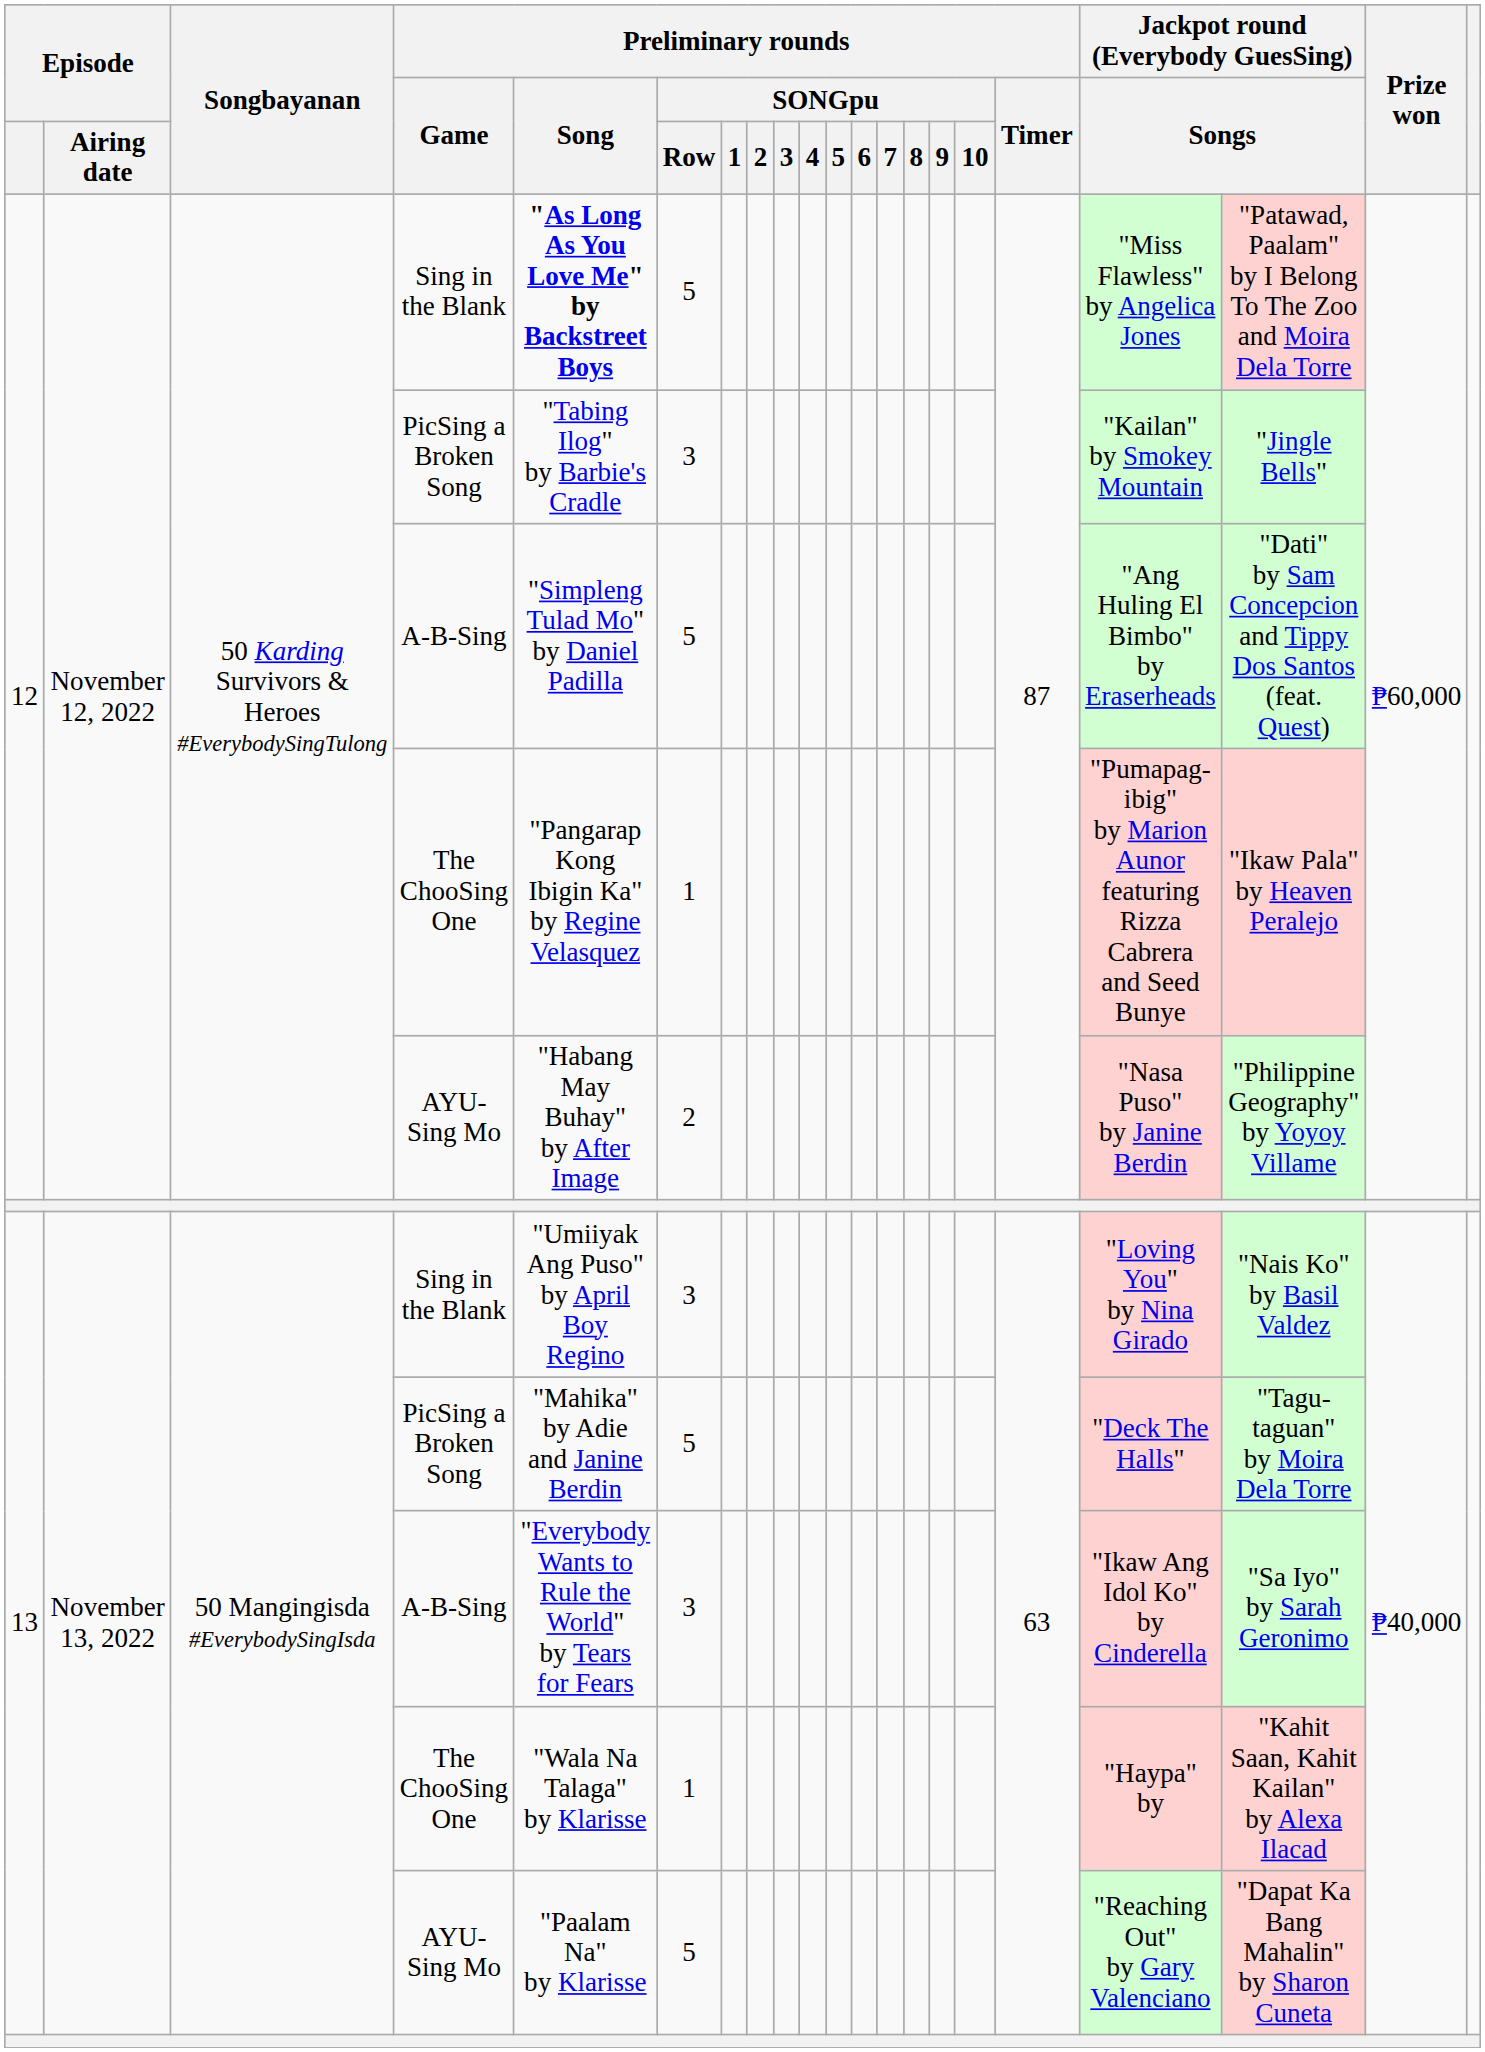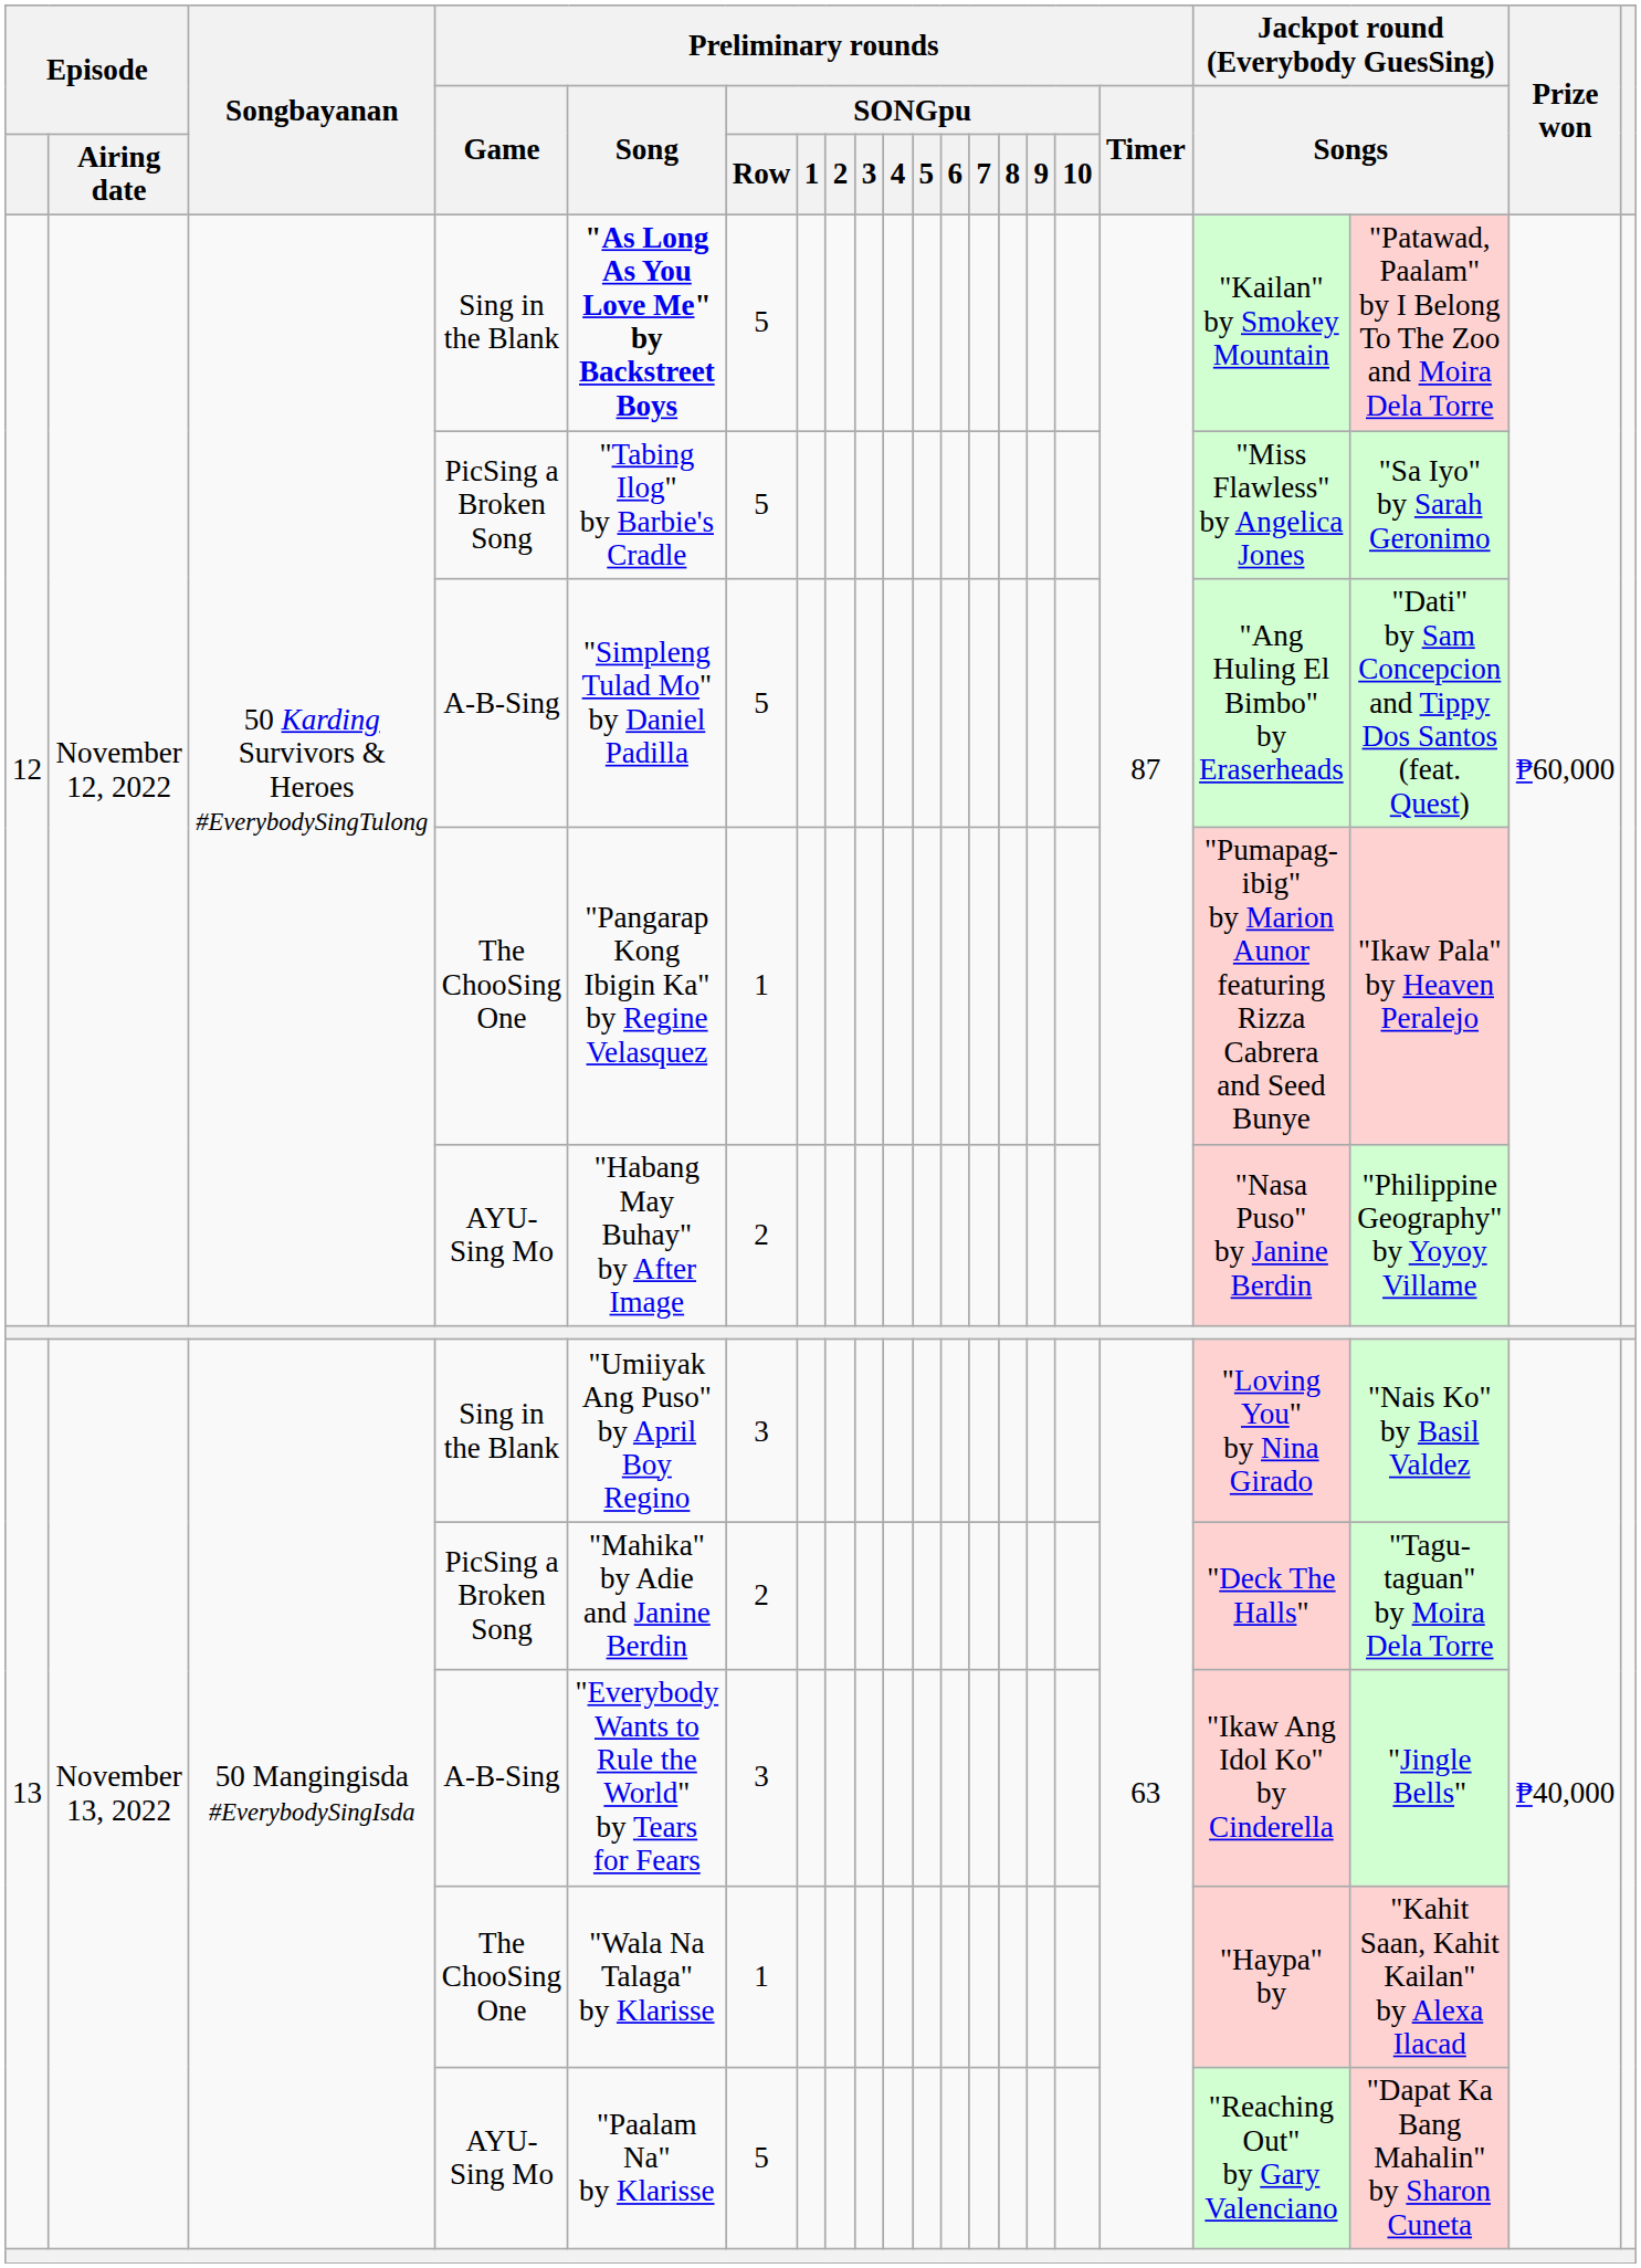12 / Sing in the Blank | column 18: "Miss Flawless" by Angelica Jones -> "Kailan" by Smokey Mountain
12 / PicSing a Broken Song | Preliminary rounds / SONGpu / Row: 3 -> 5
12 / PicSing a Broken Song | column 18: "Kailan" by Smokey Mountain -> "Miss Flawless" by Angelica Jones
12 / PicSing a Broken Song | column 19: "Jingle Bells" -> "Sa Iyo" by Sarah Geronimo
13 / PicSing a Broken Song | Preliminary rounds / SONGpu / Row: 5 -> 2
13 / A-B-Sing | column 19: "Sa Iyo" by Sarah Geronimo -> "Jingle Bells"
